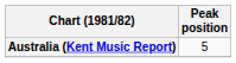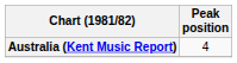Australia (Kent Music Report) | Peak position: 5 -> 4
